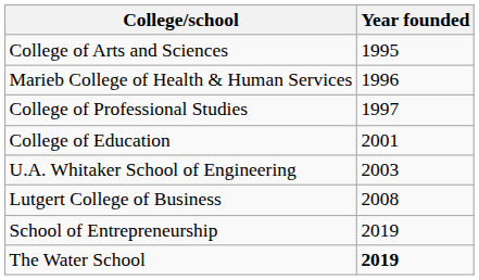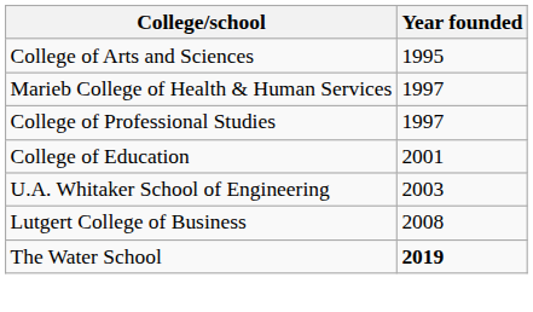Marieb College of Health & Human Services | Year founded: 1996 -> 1997
- row: School of Entrepreneurship | 2019
